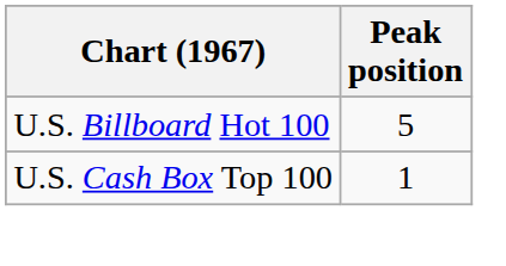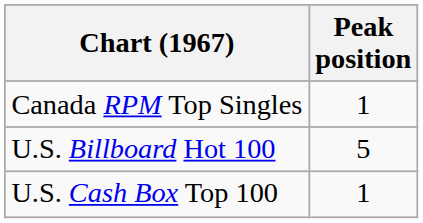+ row: Canada RPM Top Singles | 1
